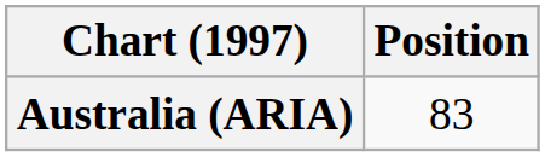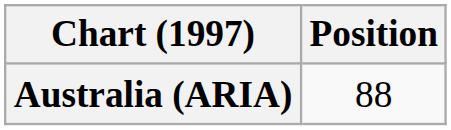Australia (ARIA) | Position: 83 -> 88
